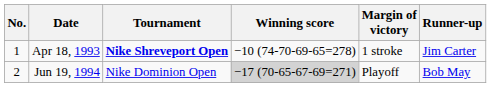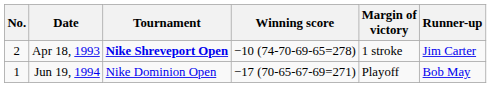Apr 18, 1993 | No.: 1 -> 2
Jun 19, 1994 | No.: 2 -> 1
Jun 19, 1994 | Winning score: lightgrey background -> no background
